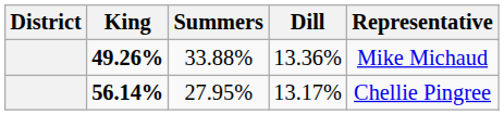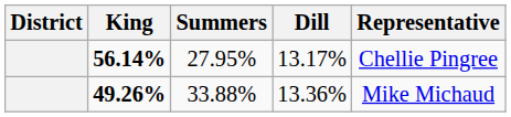rows swapped: 56.14% <-> 49.26%
